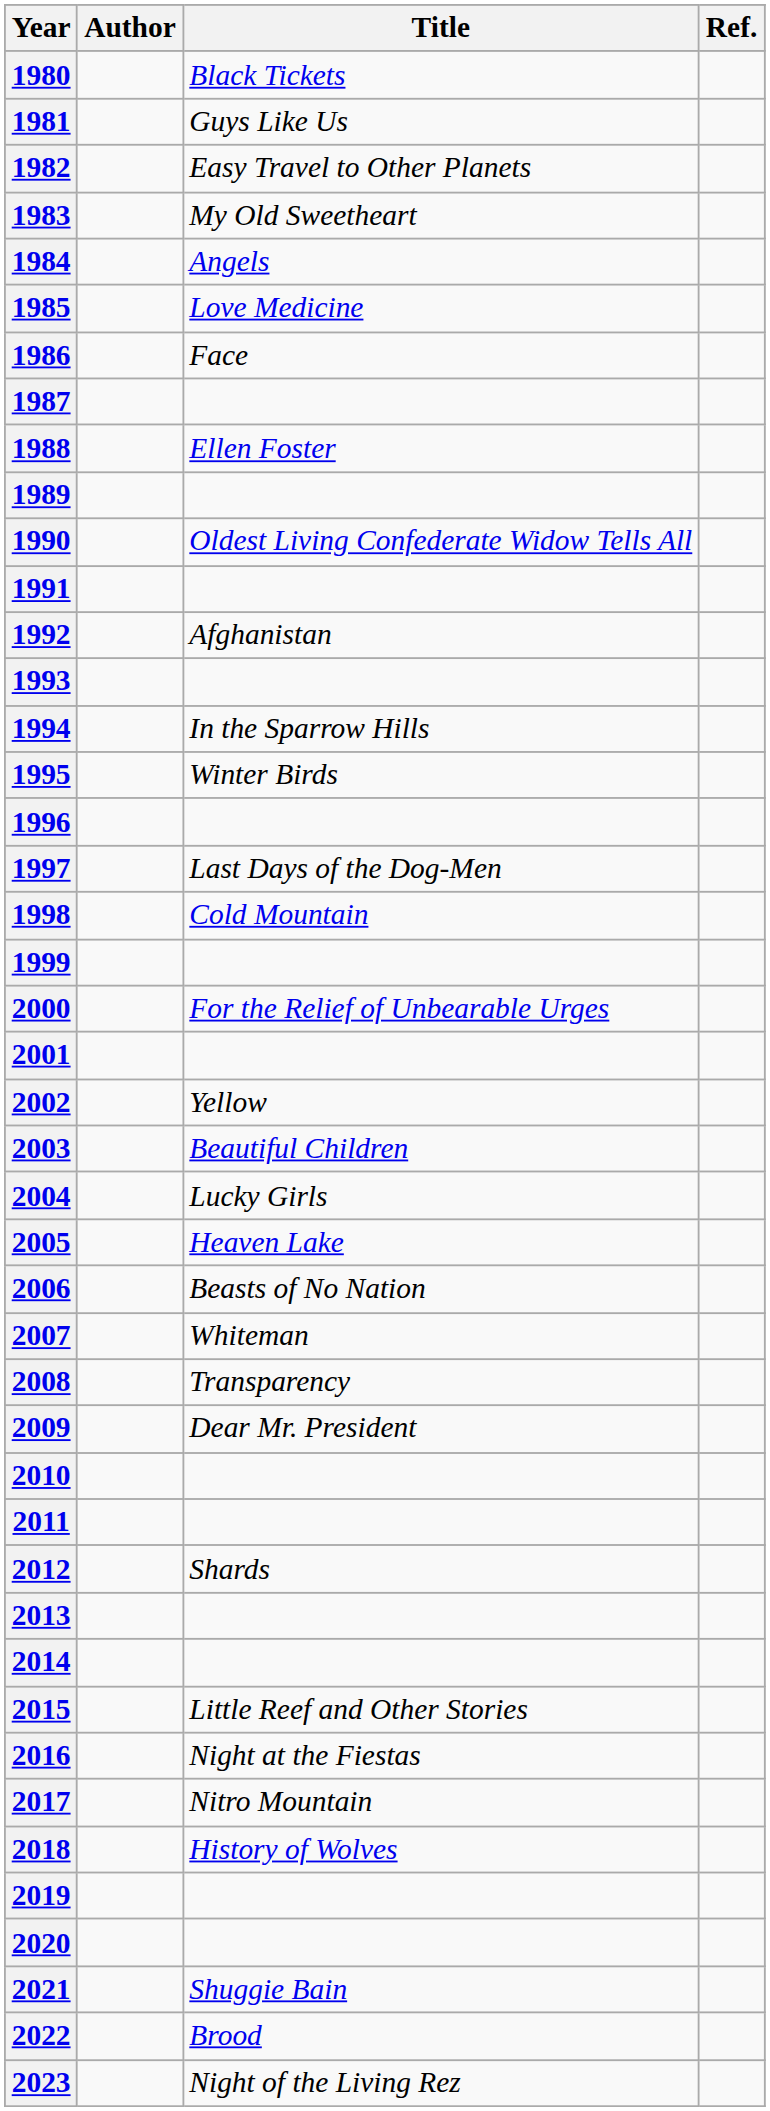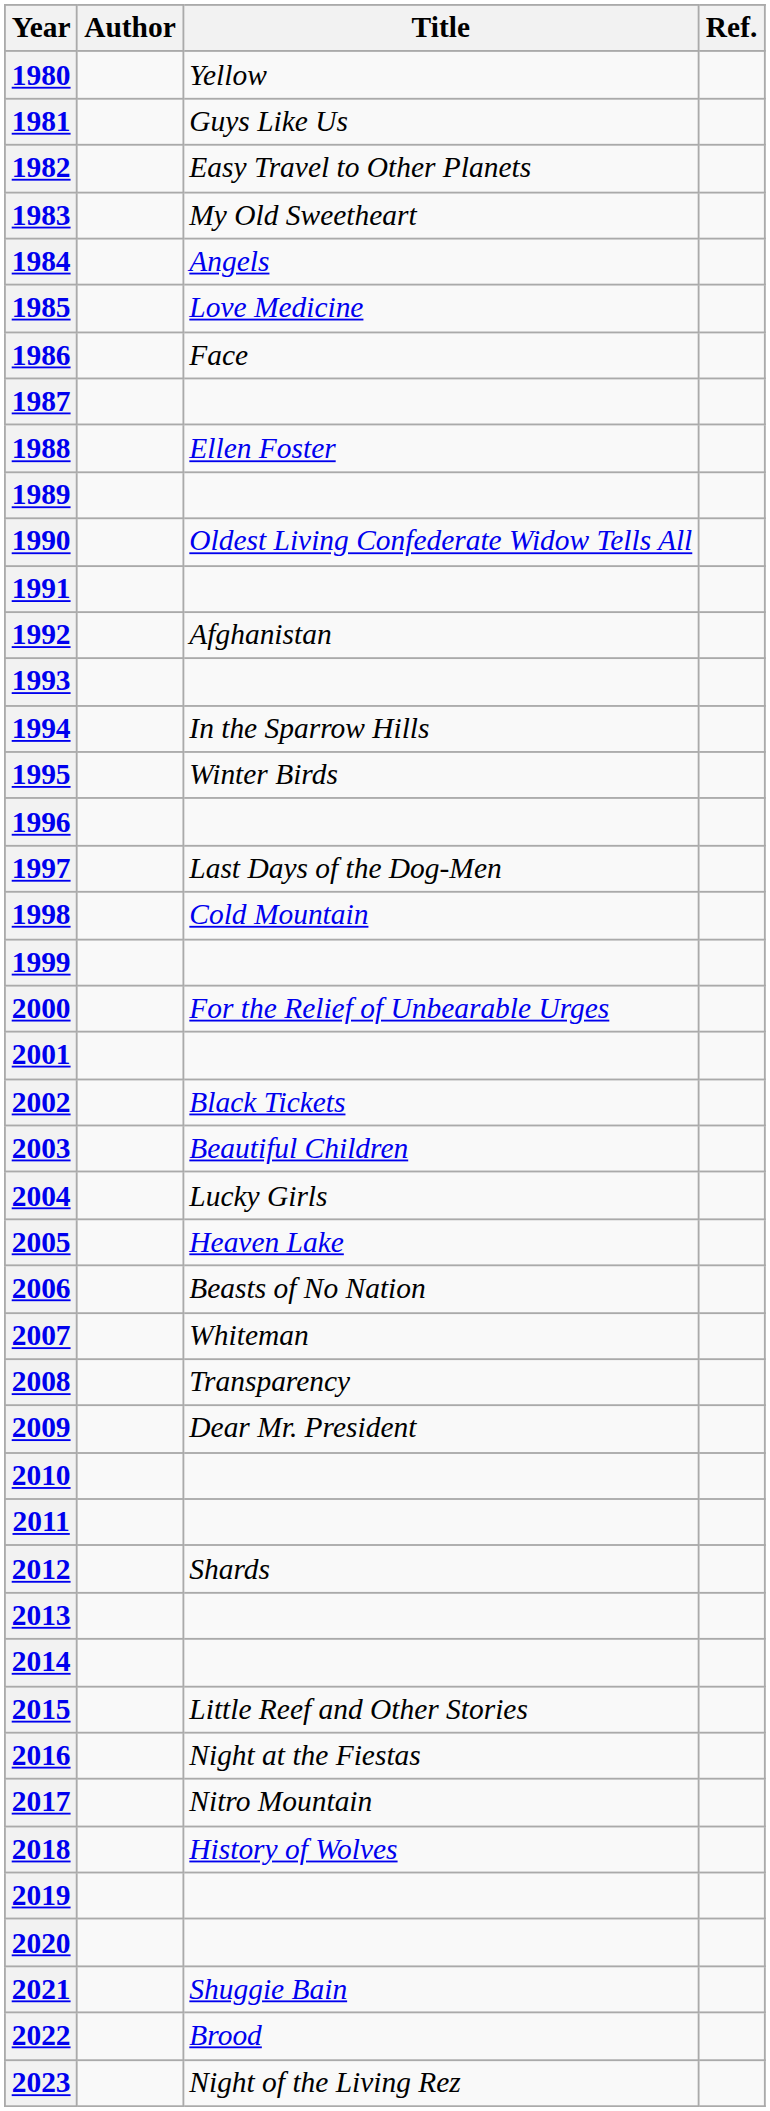1980 | Title: Black Tickets -> Yellow
2002 | Title: Yellow -> Black Tickets
